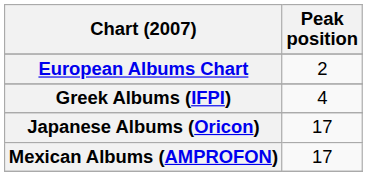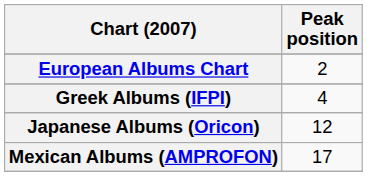Japanese Albums (Oricon) | Peak position: 17 -> 12
